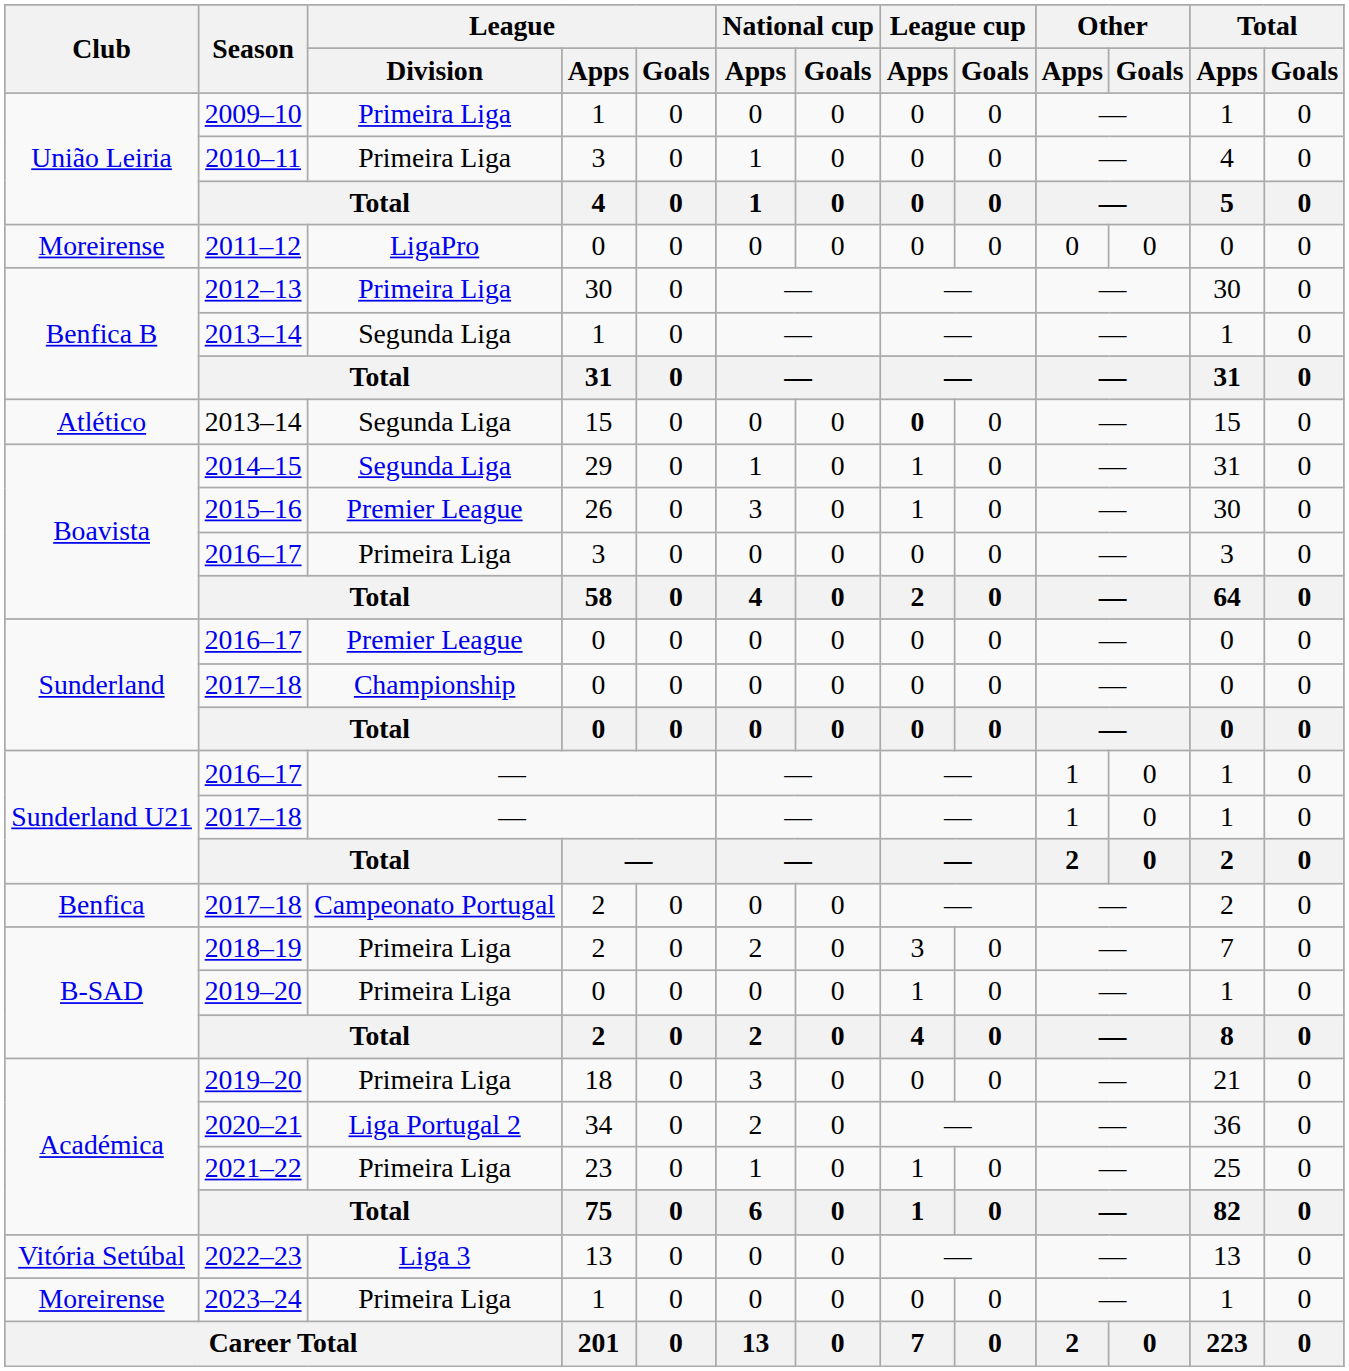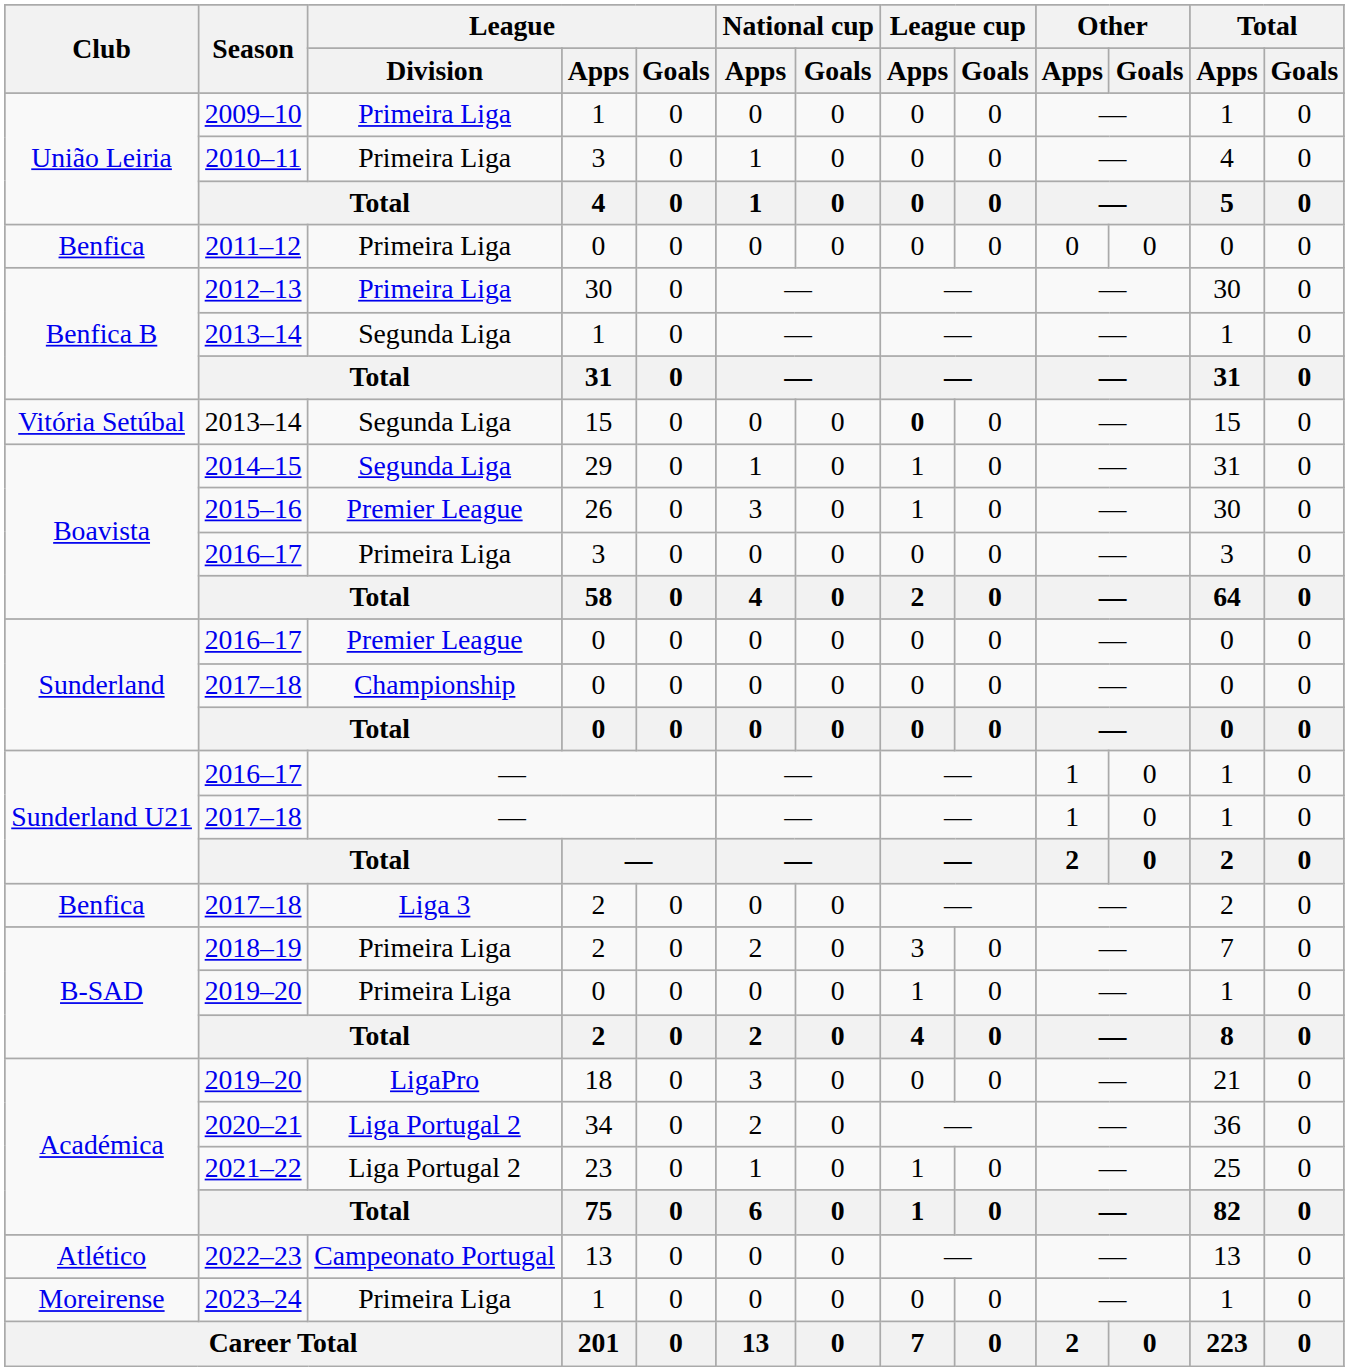2011–12 | Club: Moreirense -> Benfica
2011–12 | League / Division: LigaPro -> Primeira Liga
2013–14 / 15 | Club: Atlético -> Vitória Setúbal
2017–18 / 2 | League / Division: Campeonato Portugal -> Liga 3
2019–20 / 18 | League / Division: Primeira Liga -> LigaPro
2021–22 | League / Division: Primeira Liga -> Liga Portugal 2
2022–23 | Club: Vitória Setúbal -> Atlético
2022–23 | League / Division: Liga 3 -> Campeonato Portugal
